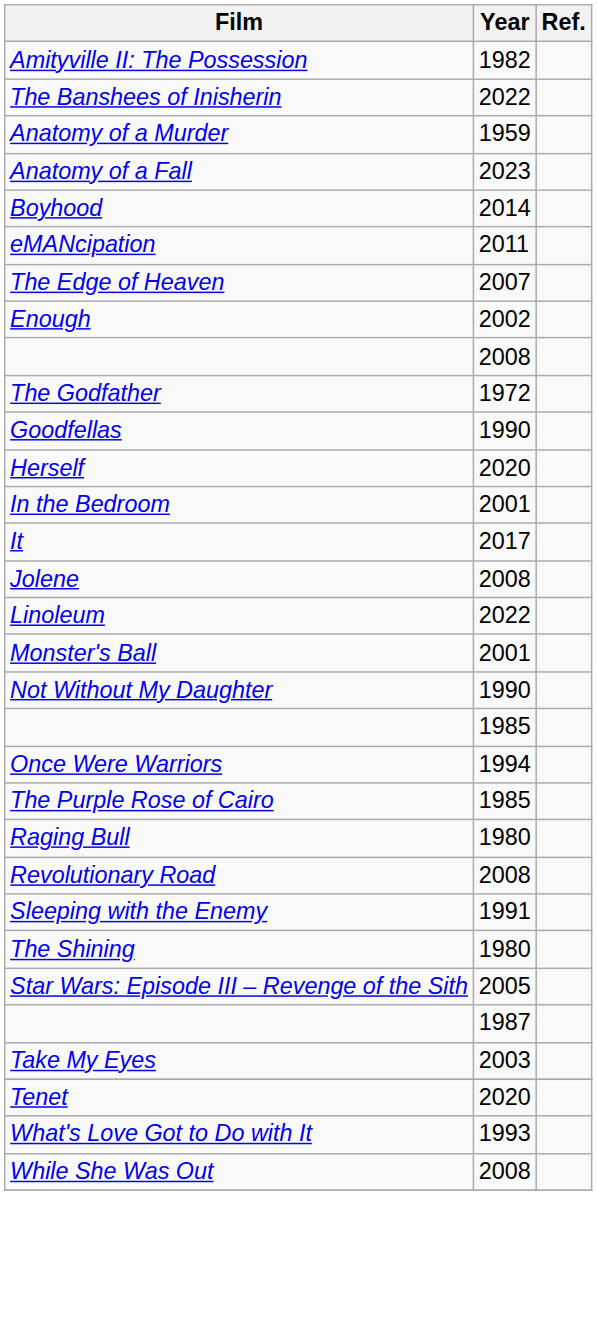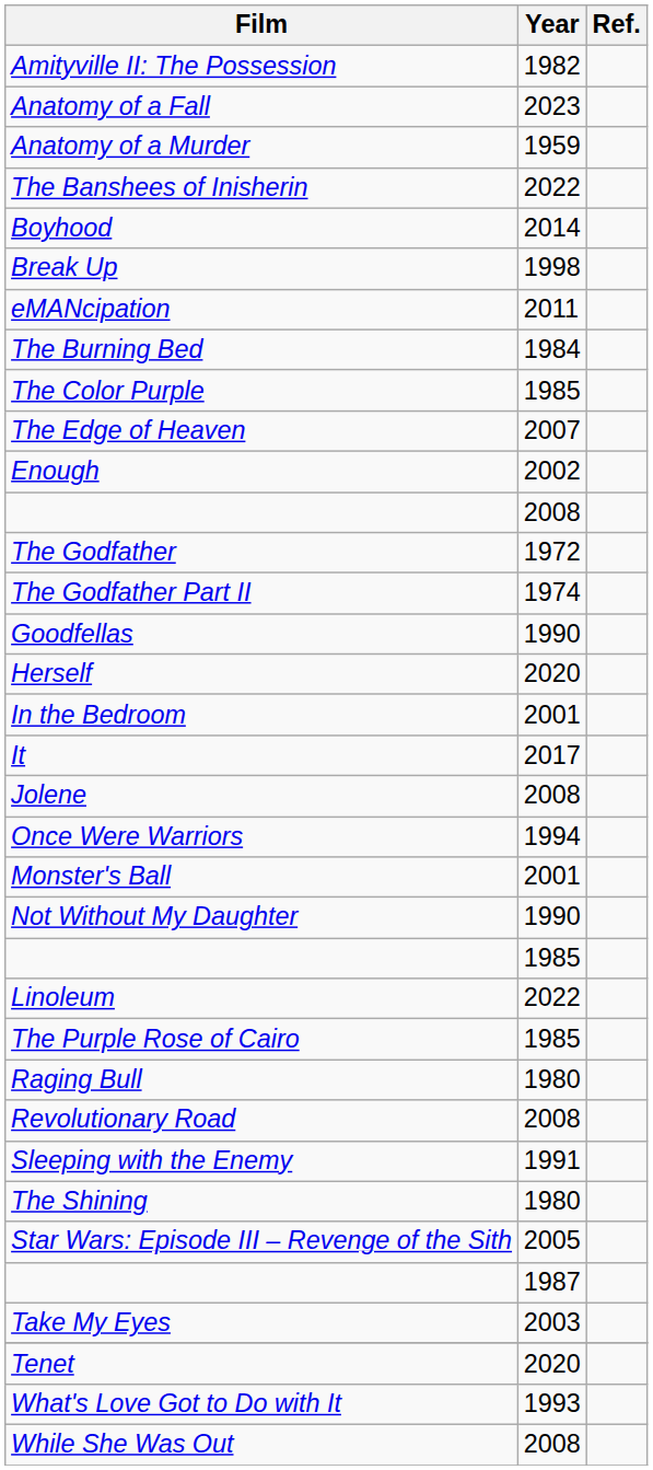rows swapped: Anatomy of a Fall <-> The Banshees of Inisherin
+ row: Break Up | 1998
+ row: The Burning Bed | 1984
+ row: The Color Purple | 1985
+ row: The Godfather Part II | 1974
rows swapped: Linoleum <-> Once Were Warriors
